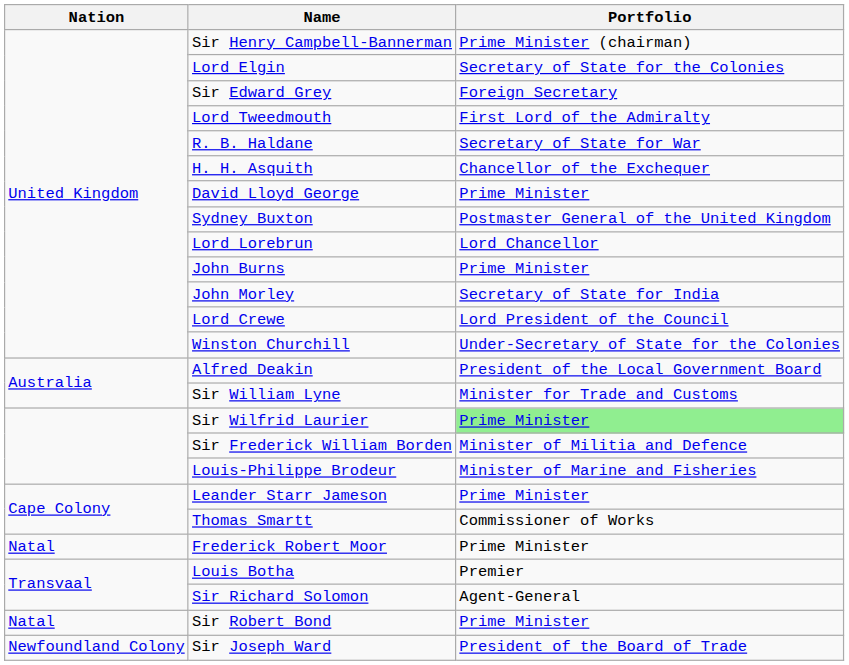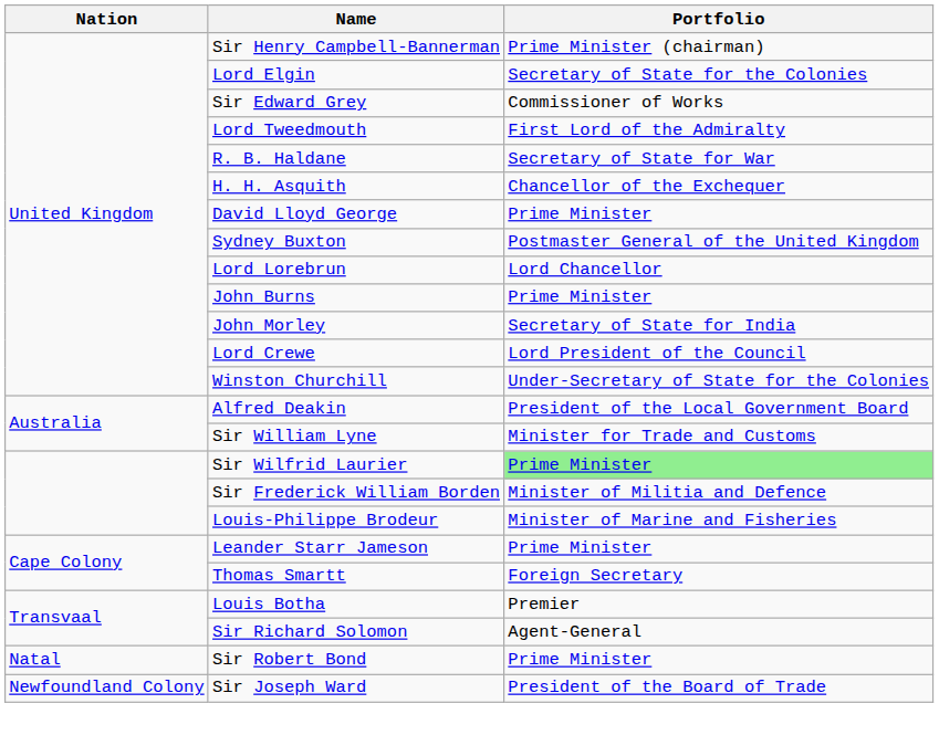Sir Edward Grey | Portfolio: Foreign Secretary -> Commissioner of Works
Thomas Smartt | Portfolio: Commissioner of Works -> Foreign Secretary
- row: Natal | Frederick Robert Moor | Prime Minister
